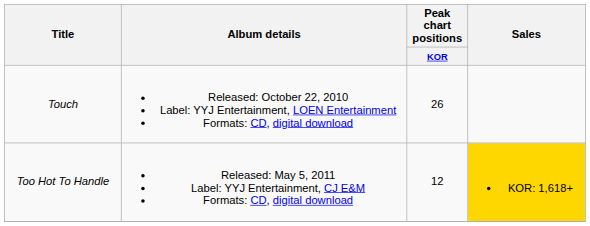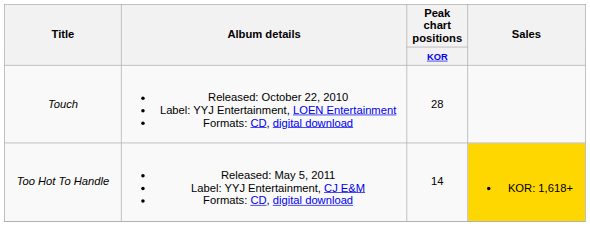Touch | Peak chart positions / KOR: 26 -> 28
Too Hot To Handle | Peak chart positions / KOR: 12 -> 14
